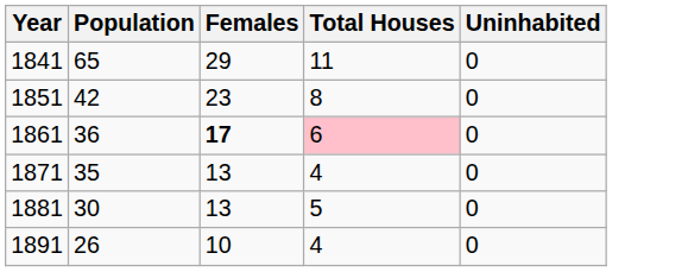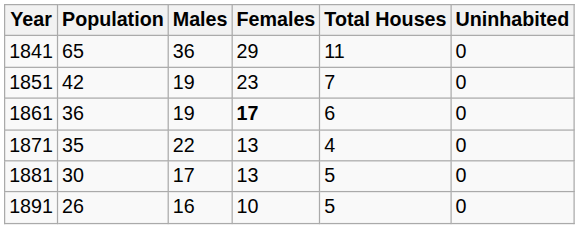+ column: Males | 36 | 19 | 19 | 22 | 17 | 16
1851 | Total Houses: 8 -> 7
1861 | Total Houses: pink background -> no background
1891 | Total Houses: 4 -> 5
